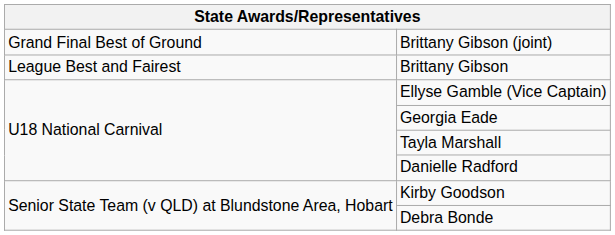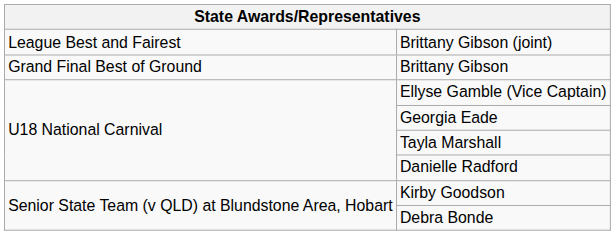Brittany Gibson (joint) | column 1: Grand Final Best of Ground -> League Best and Fairest
Brittany Gibson | column 1: League Best and Fairest -> Grand Final Best of Ground
